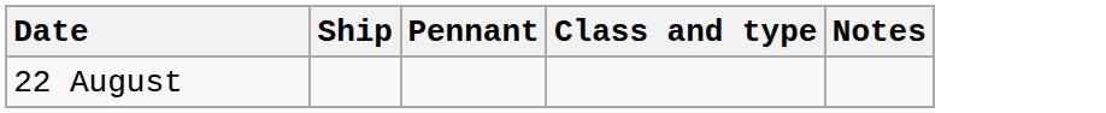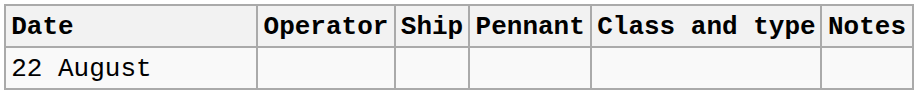+ column: Operator
